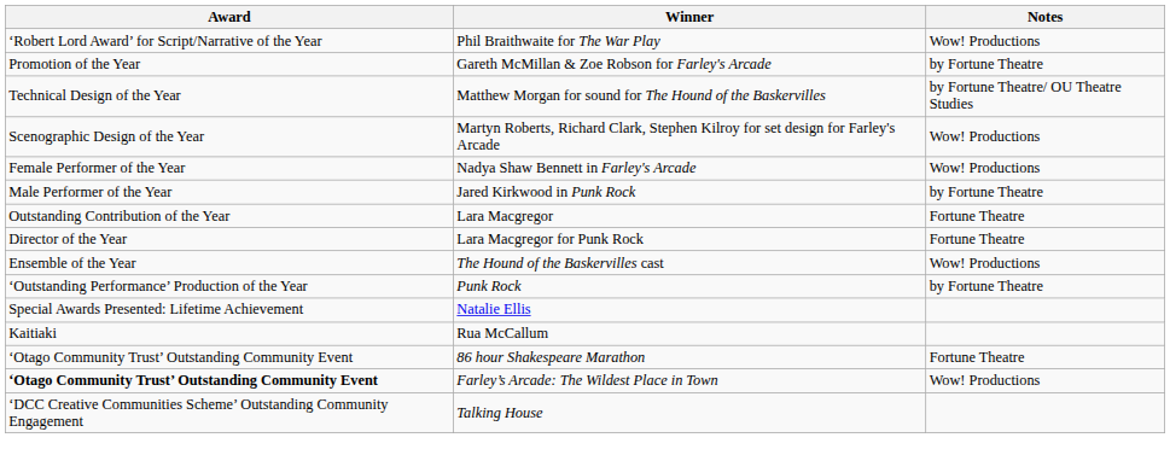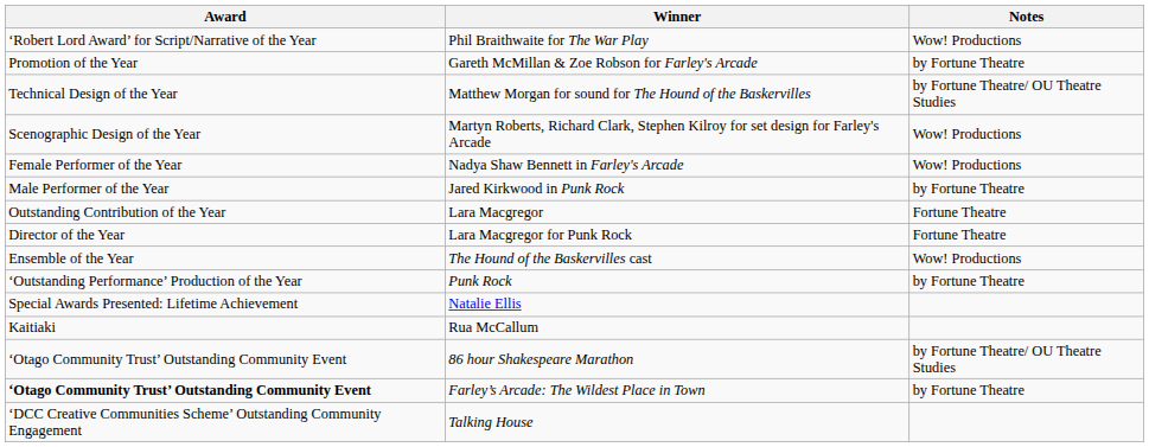86 hour Shakespeare Marathon | Notes: Fortune Theatre -> by Fortune Theatre/ OU Theatre Studies
Farley’s Arcade: The Wildest Place in Town | Notes: Wow! Productions -> by Fortune Theatre
